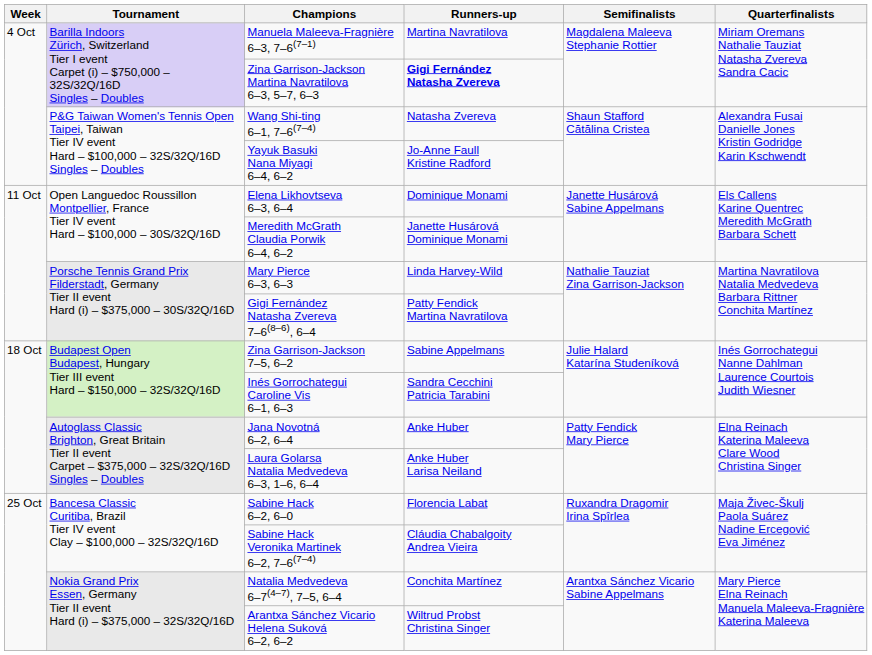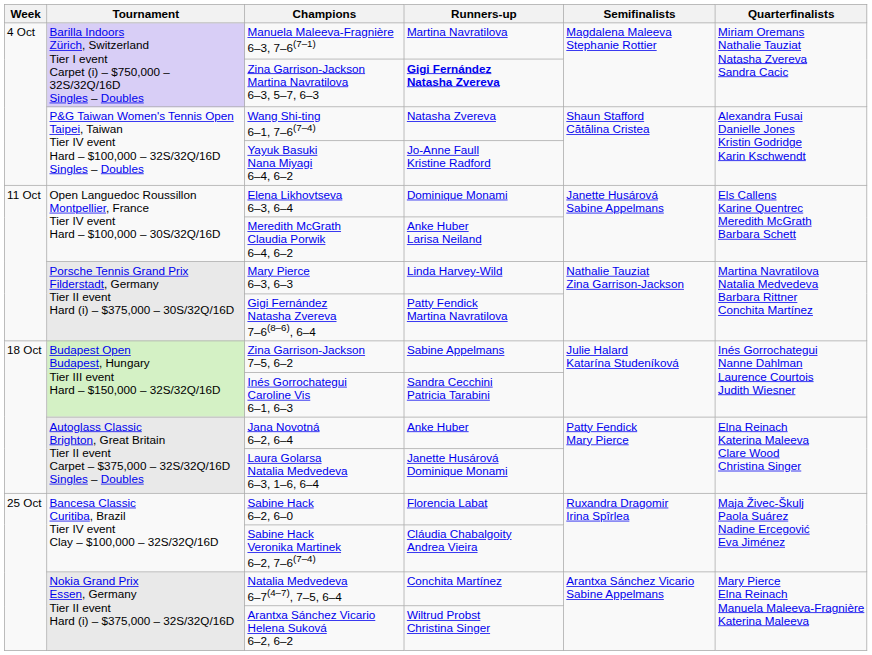Meredith McGrath Claudia Porwik 6–4, 6–2 | Runners-up: Janette Husárová Dominique Monami -> Anke Huber Larisa Neiland
Laura Golarsa Natalia Medvedeva 6–3, 1–6, 6–4 | Runners-up: Anke Huber Larisa Neiland -> Janette Husárová Dominique Monami
